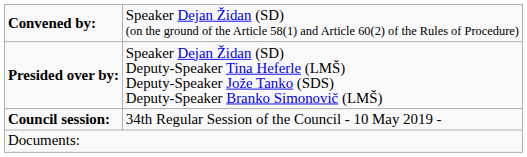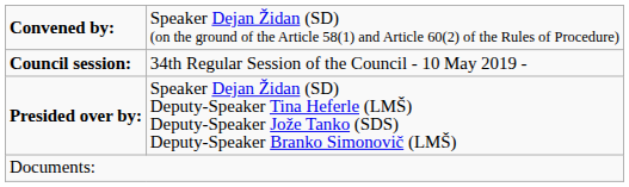rows swapped: Council session: <-> Presided over by:
